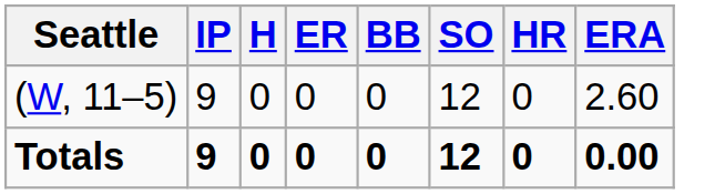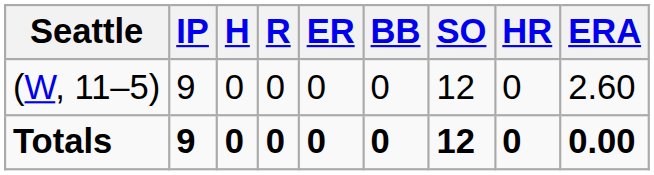+ column: R | 0 | 0
